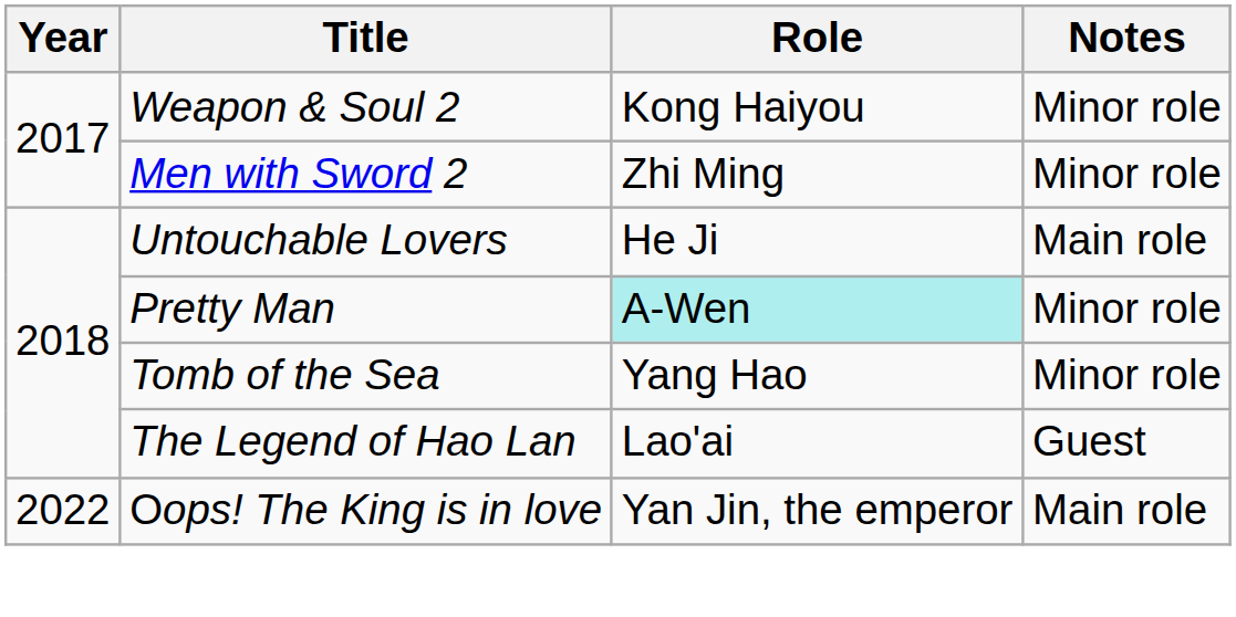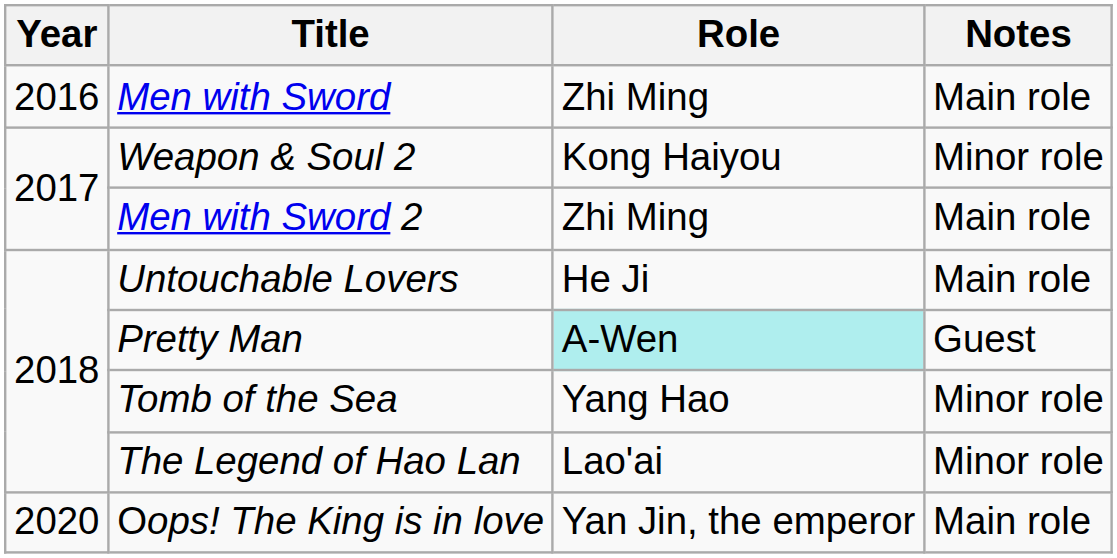+ row: 2016 | Men with Sword | Zhi Ming | Main role
Men with Sword 2 | Notes: Minor role -> Main role
Pretty Man | Notes: Minor role -> Guest
The Legend of Hao Lan | Notes: Guest -> Minor role
Oops! The King is in love | Year: 2022 -> 2020
